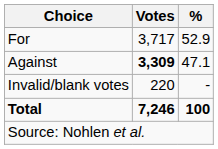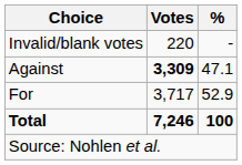rows swapped: For <-> Invalid/blank votes
